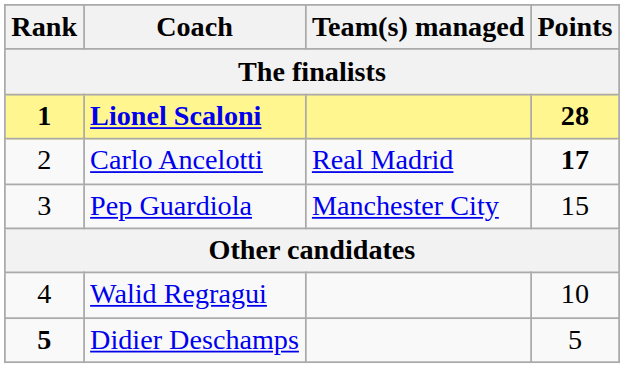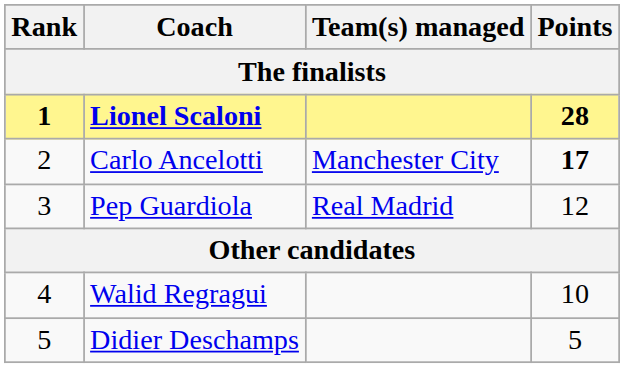Carlo Ancelotti | Team(s) managed: Real Madrid -> Manchester City
Pep Guardiola | Team(s) managed: Manchester City -> Real Madrid
Pep Guardiola | Points: 15 -> 12
Didier Deschamps | Rank: bold -> normal
